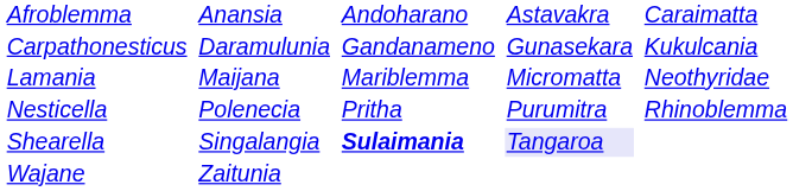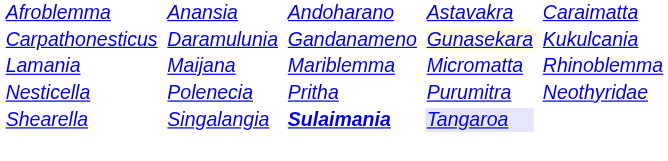Carpathonesticus | column 7: no background -> lightyellow background
Lamania | column 9: Neothyridae -> Rhinoblemma
Nesticella | column 9: Rhinoblemma -> Neothyridae
- row: Wajane | Zaitunia
